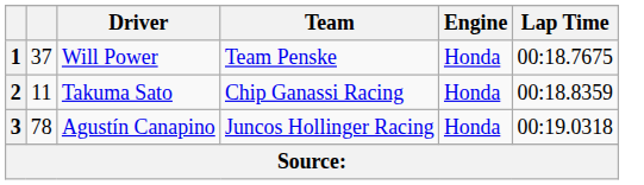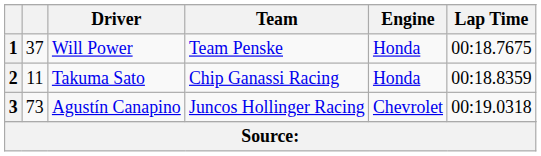3 | column 2: 78 -> 73
3 | Engine: Honda -> Chevrolet
